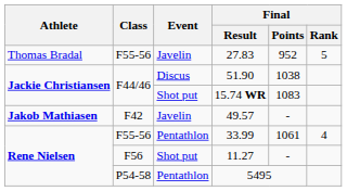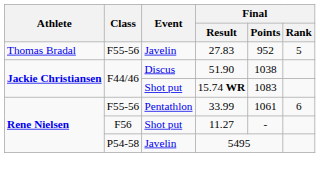- row: Jakob Mathiasen | F42 | Javelin | 49.57 | -
33.99 | Final / Rank: 4 -> 6
5495 | Event: Pentathlon -> Javelin
